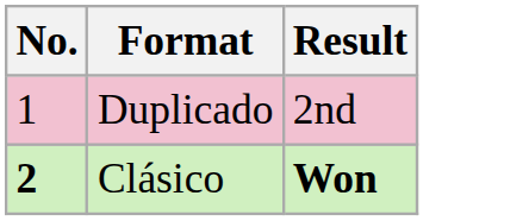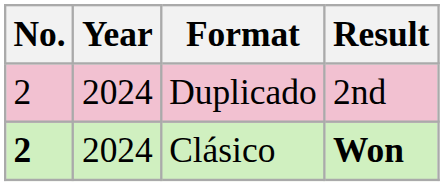+ column: Year | 2024 | 2024
Duplicado | No.: 1 -> 2
